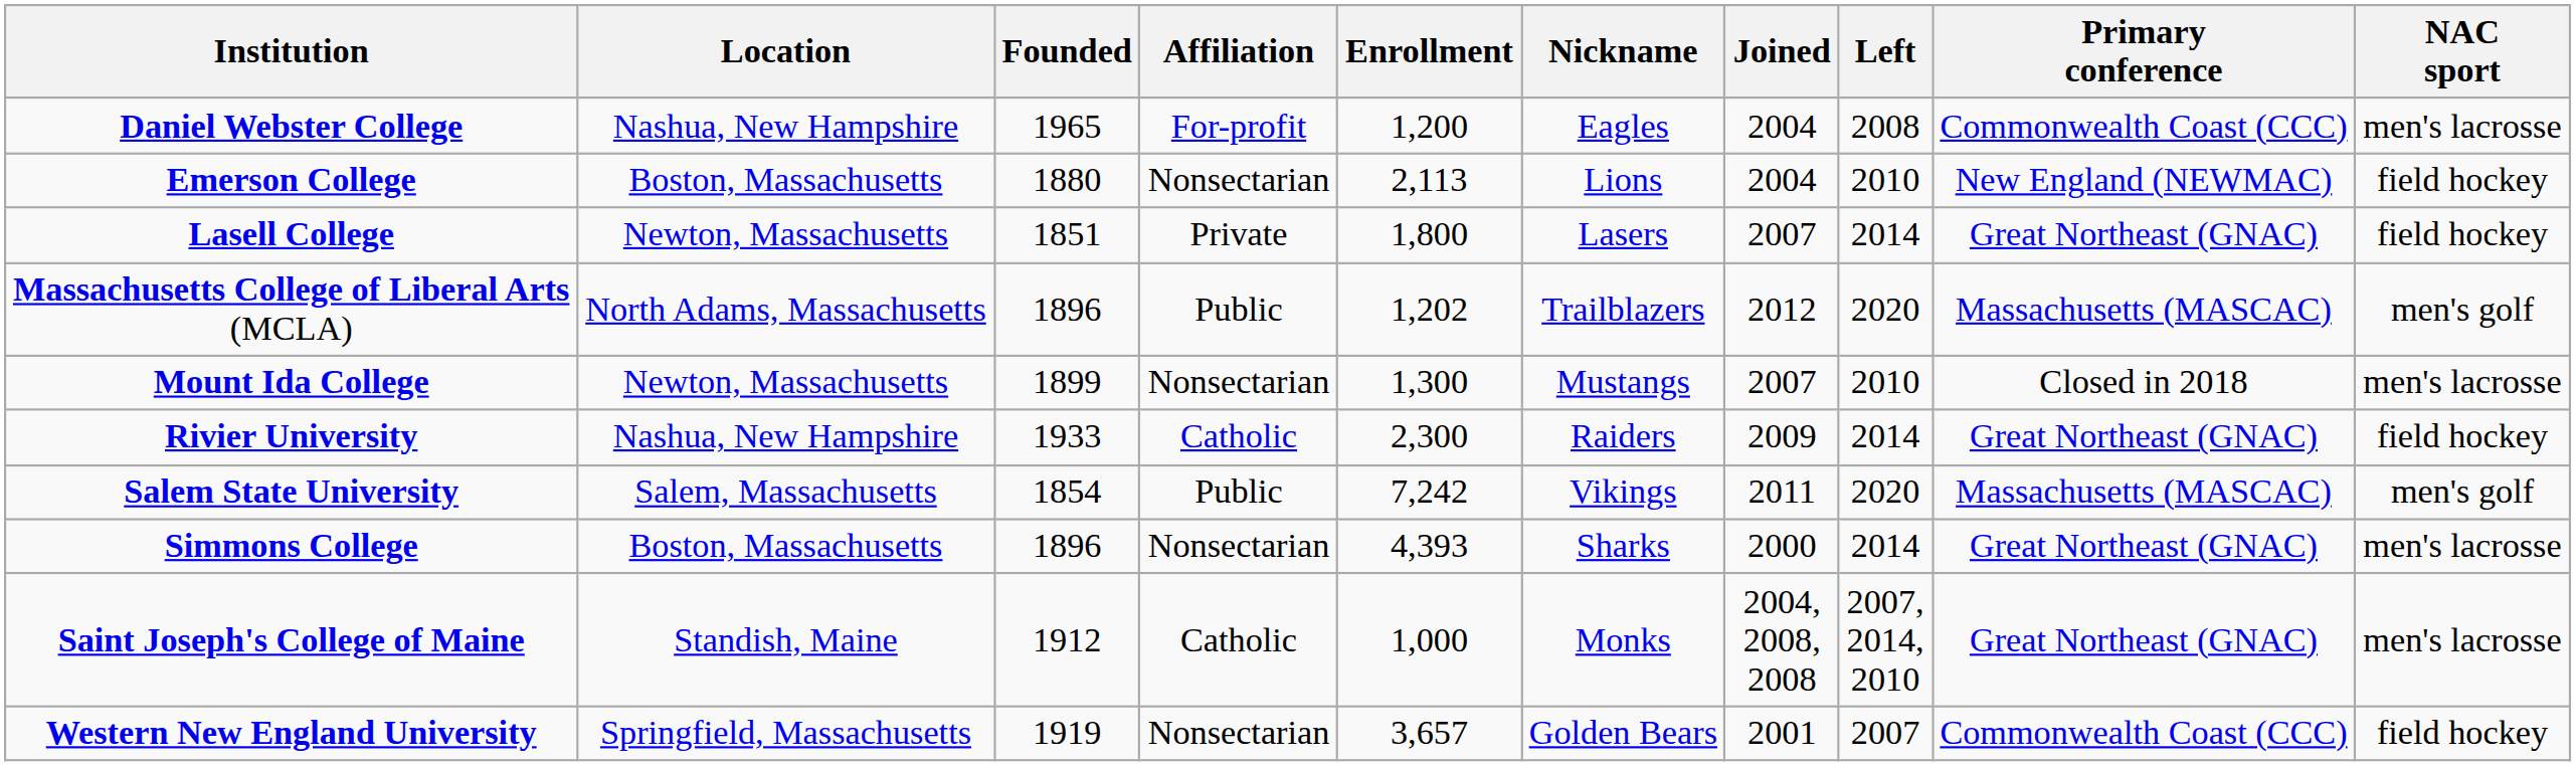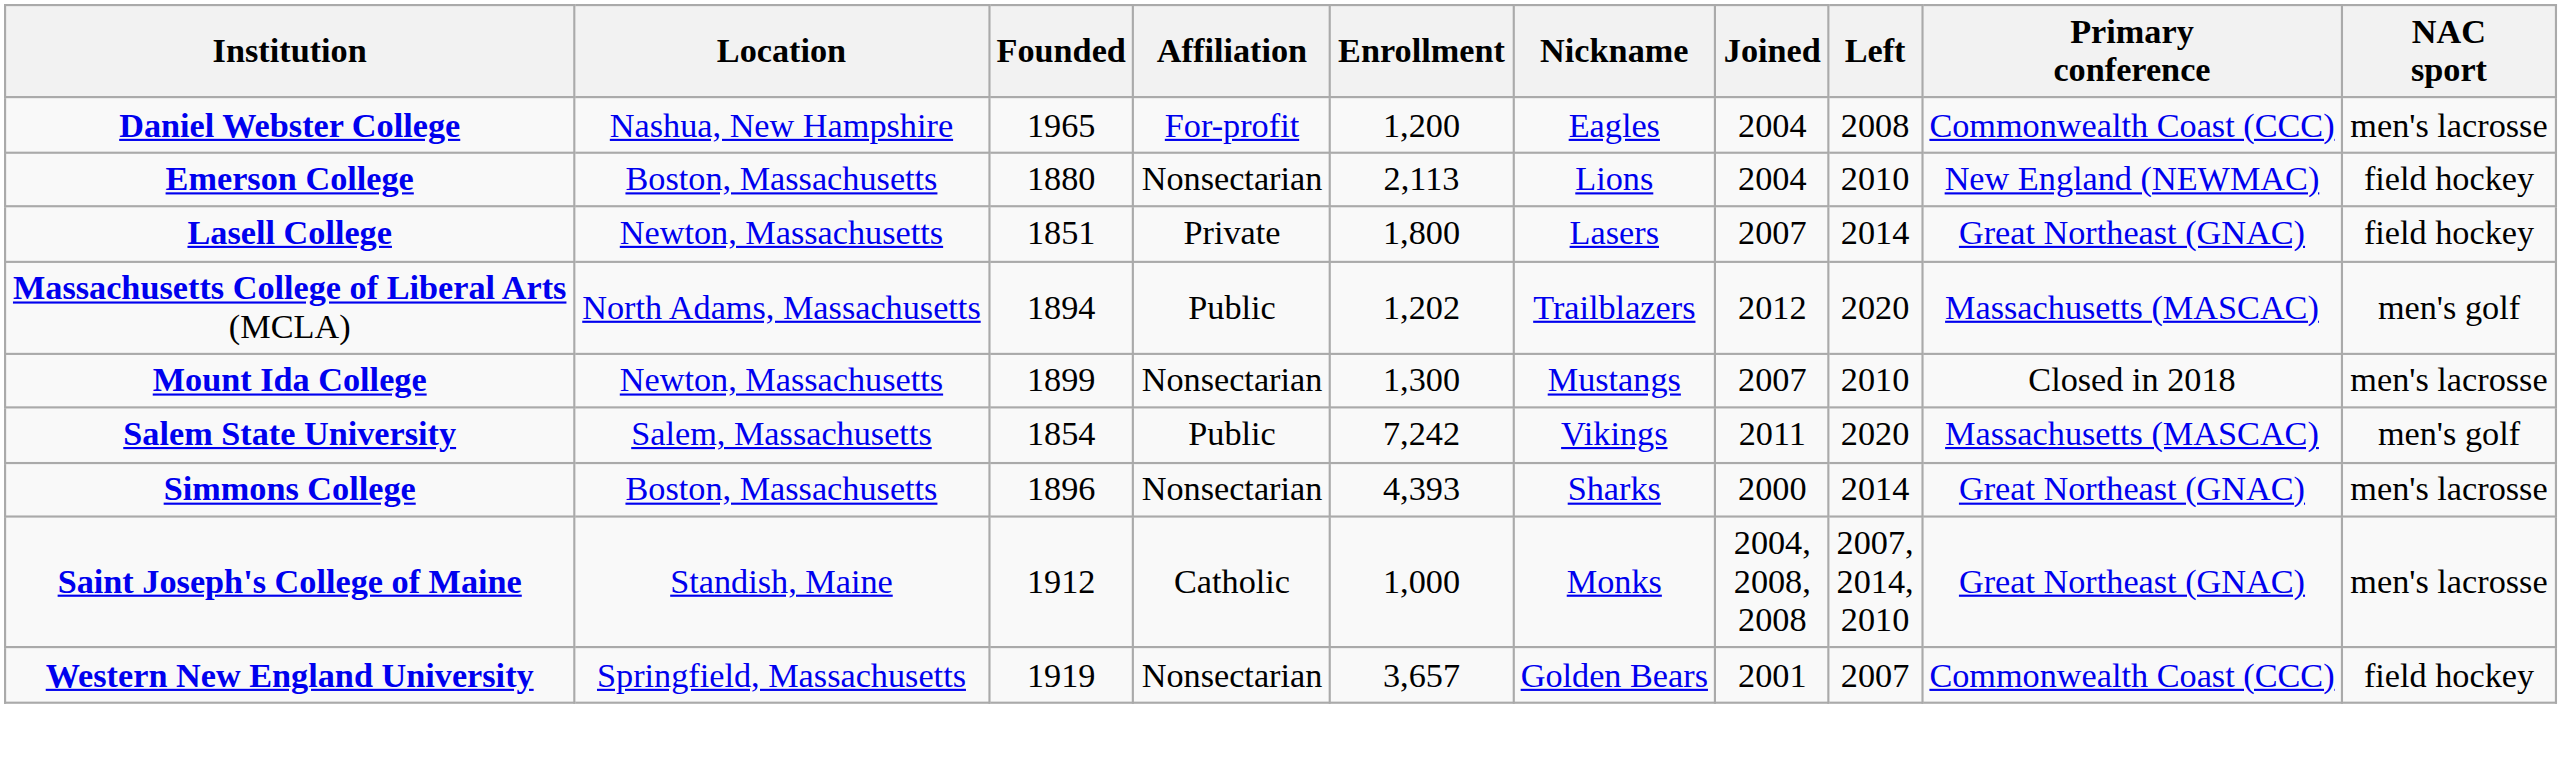Massachusetts College of Liberal Arts (MCLA) | Founded: 1896 -> 1894
- row: Rivier University | Nashua, New Hampshire | 1933 | Catholic | 2,300 | Raiders | 2009 | 2014 | Great Northeast (GNAC) | field hockey
